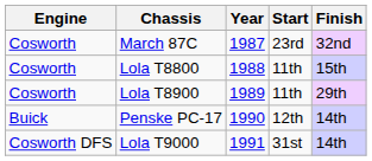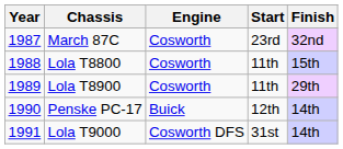columns swapped: Year <-> Engine
